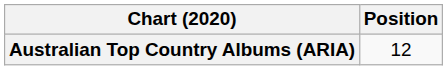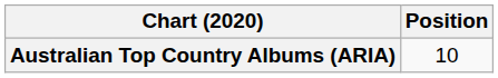Australian Top Country Albums (ARIA) | Position: 12 -> 10
